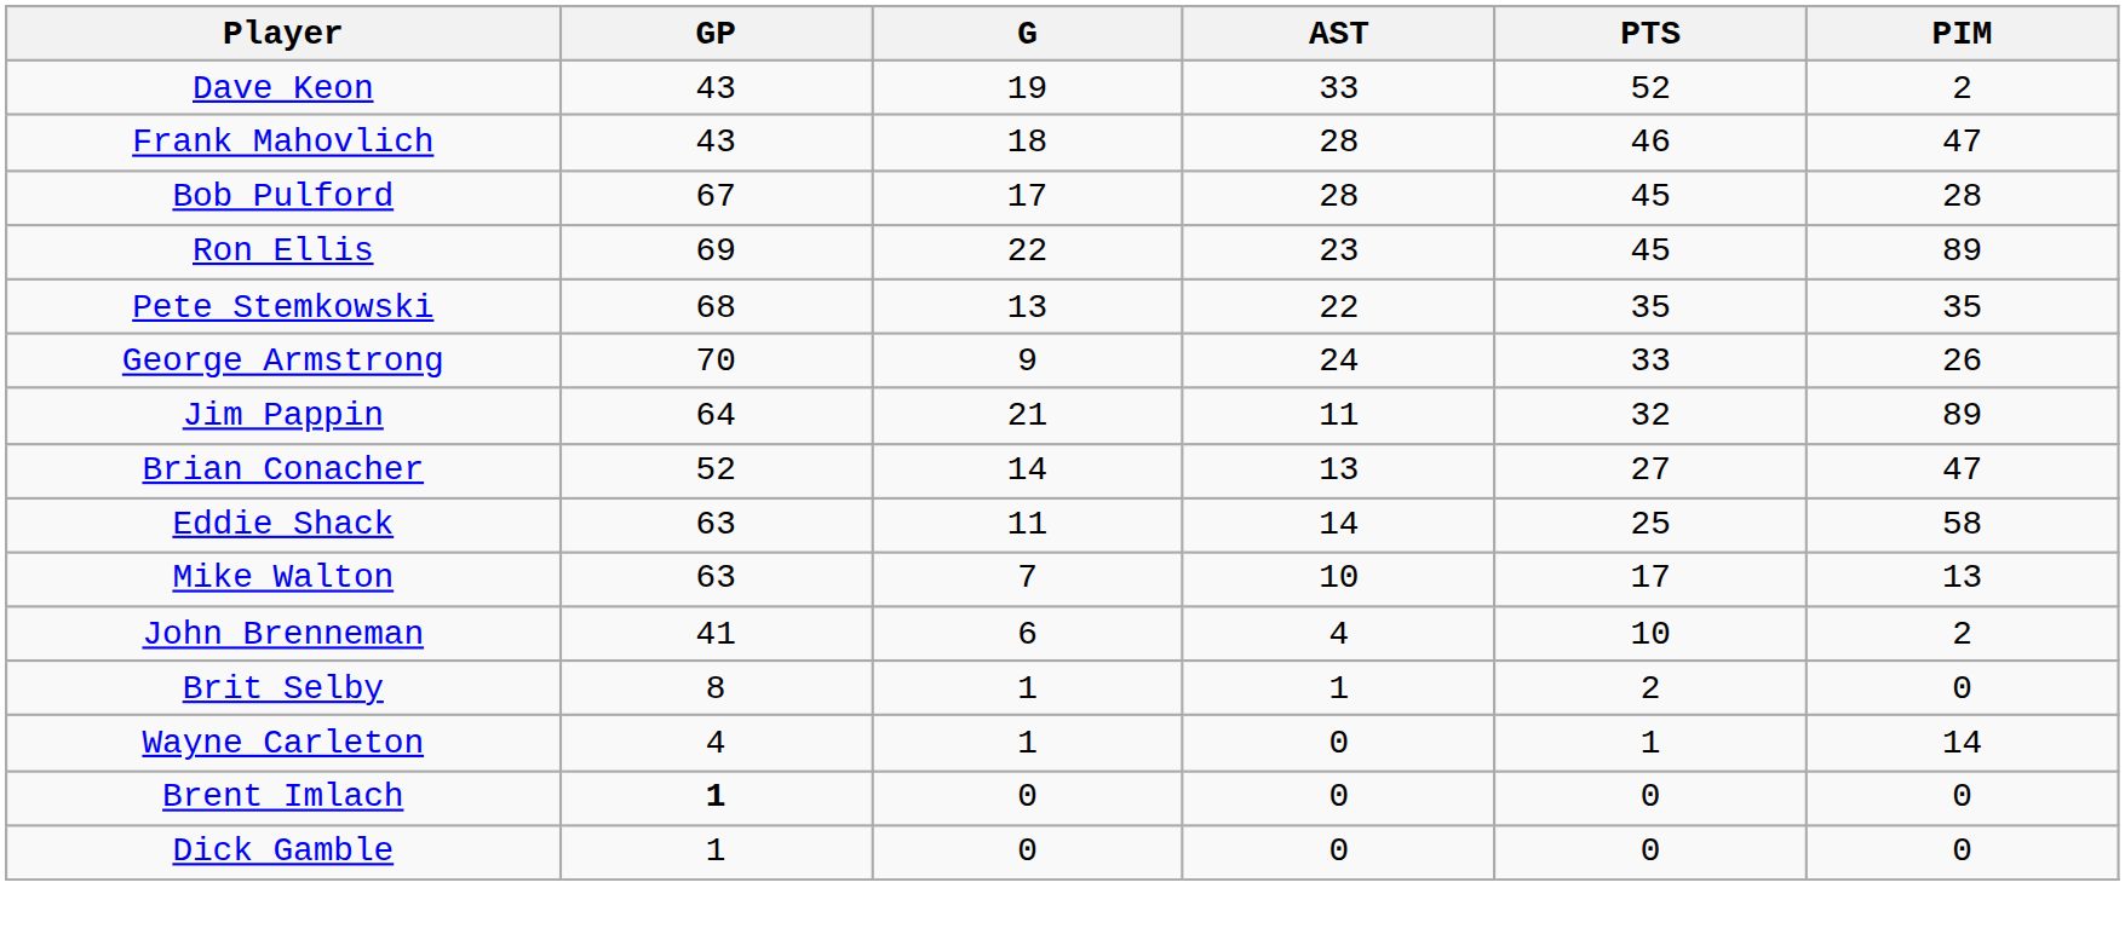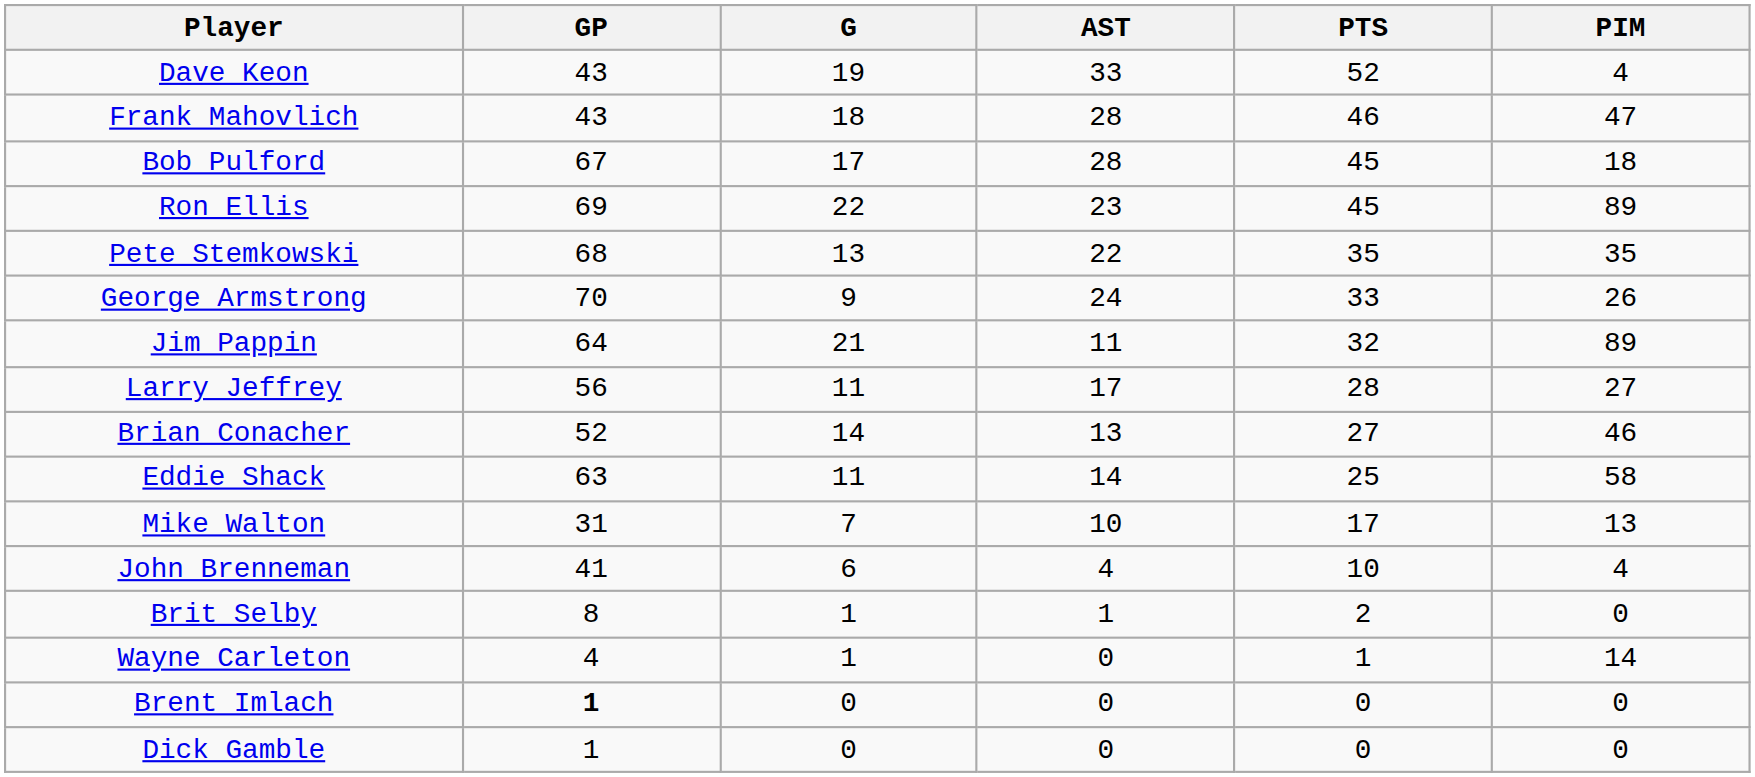Dave Keon | PIM: 2 -> 4
Bob Pulford | PIM: 28 -> 18
+ row: Larry Jeffrey | 56 | 11 | 17 | 28 | 27
Brian Conacher | PIM: 47 -> 46
Mike Walton | GP: 63 -> 31
John Brenneman | PIM: 2 -> 4
